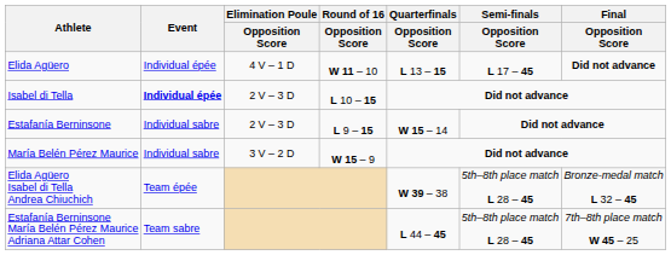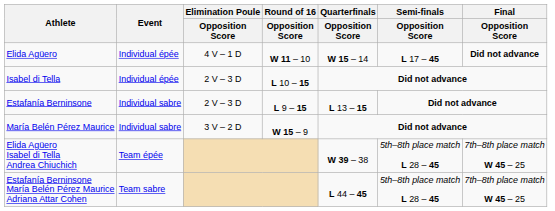Elida Agüero | Quarterfinals / Opposition Score: L 13 – 15 -> W 15 – 14
Isabel di Tella | Event: bold -> normal
Estafanía Berninsone | Quarterfinals / Opposition Score: W 15 – 14 -> L 13 – 15
Elida Agüero Isabel di Tella Andrea Chiuchich | Final / Opposition Score: Bronze-medal match L 32 – 45 -> 7th–8th place match W 45 – 25
